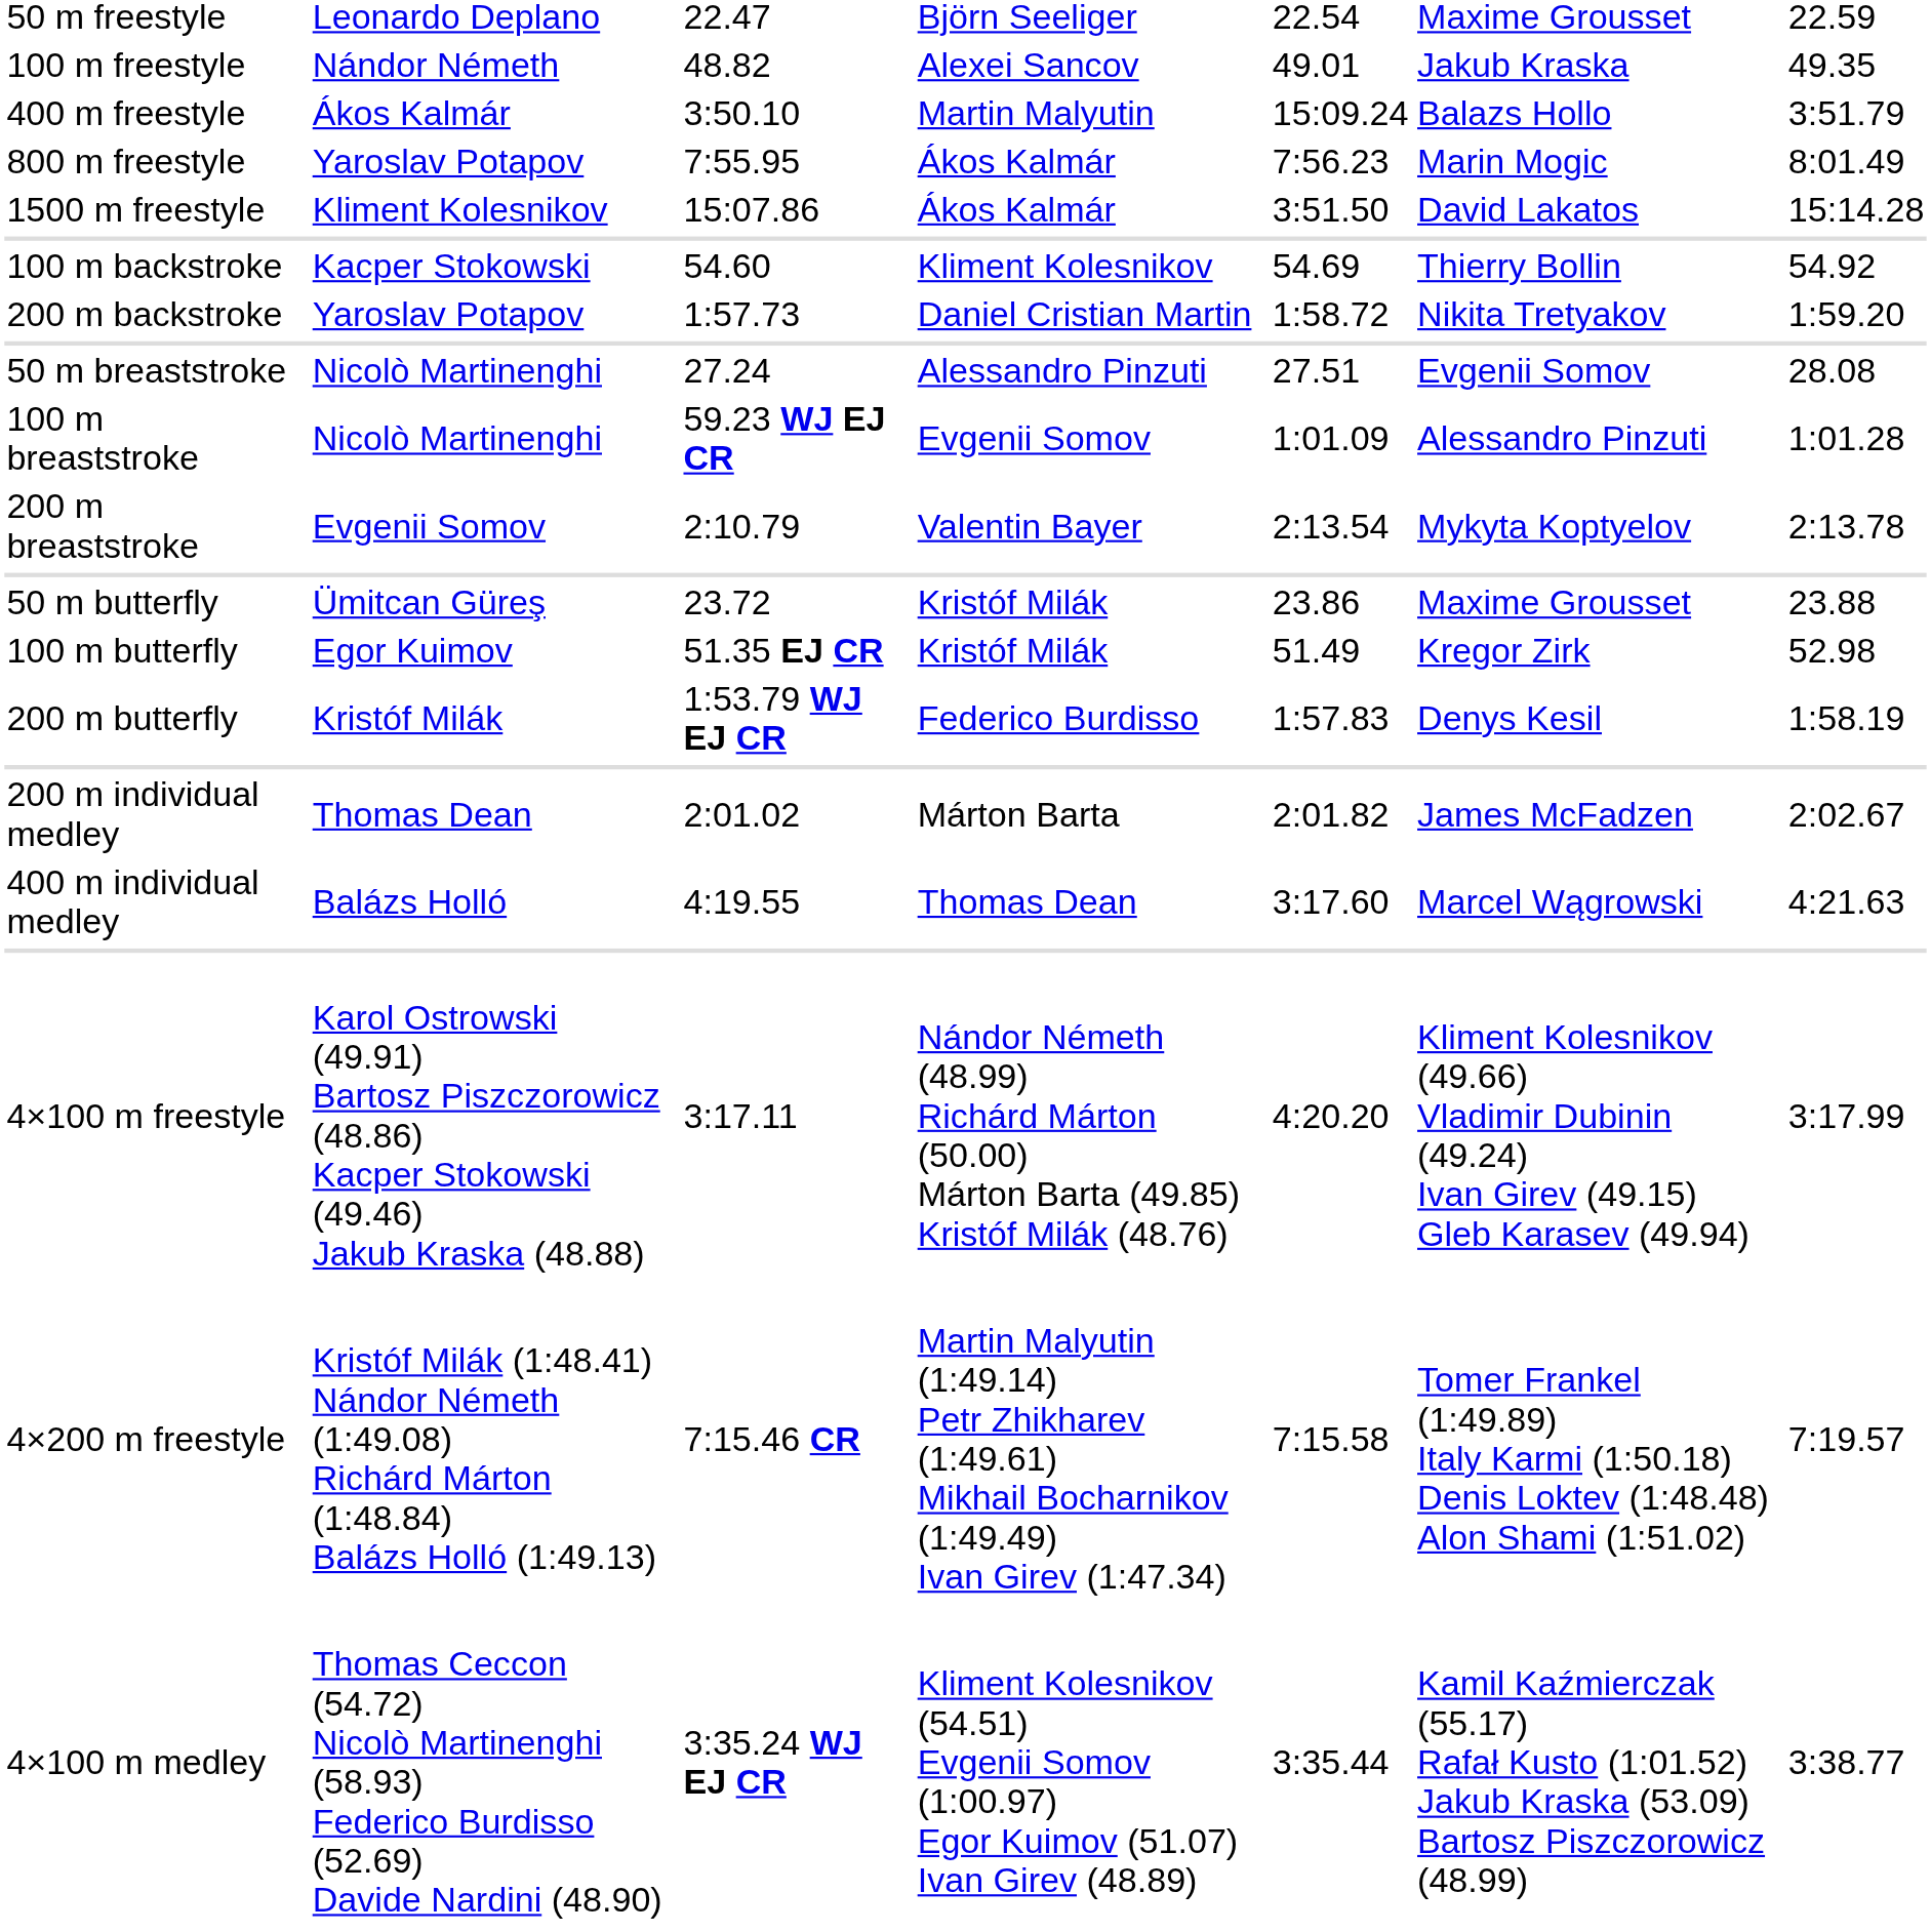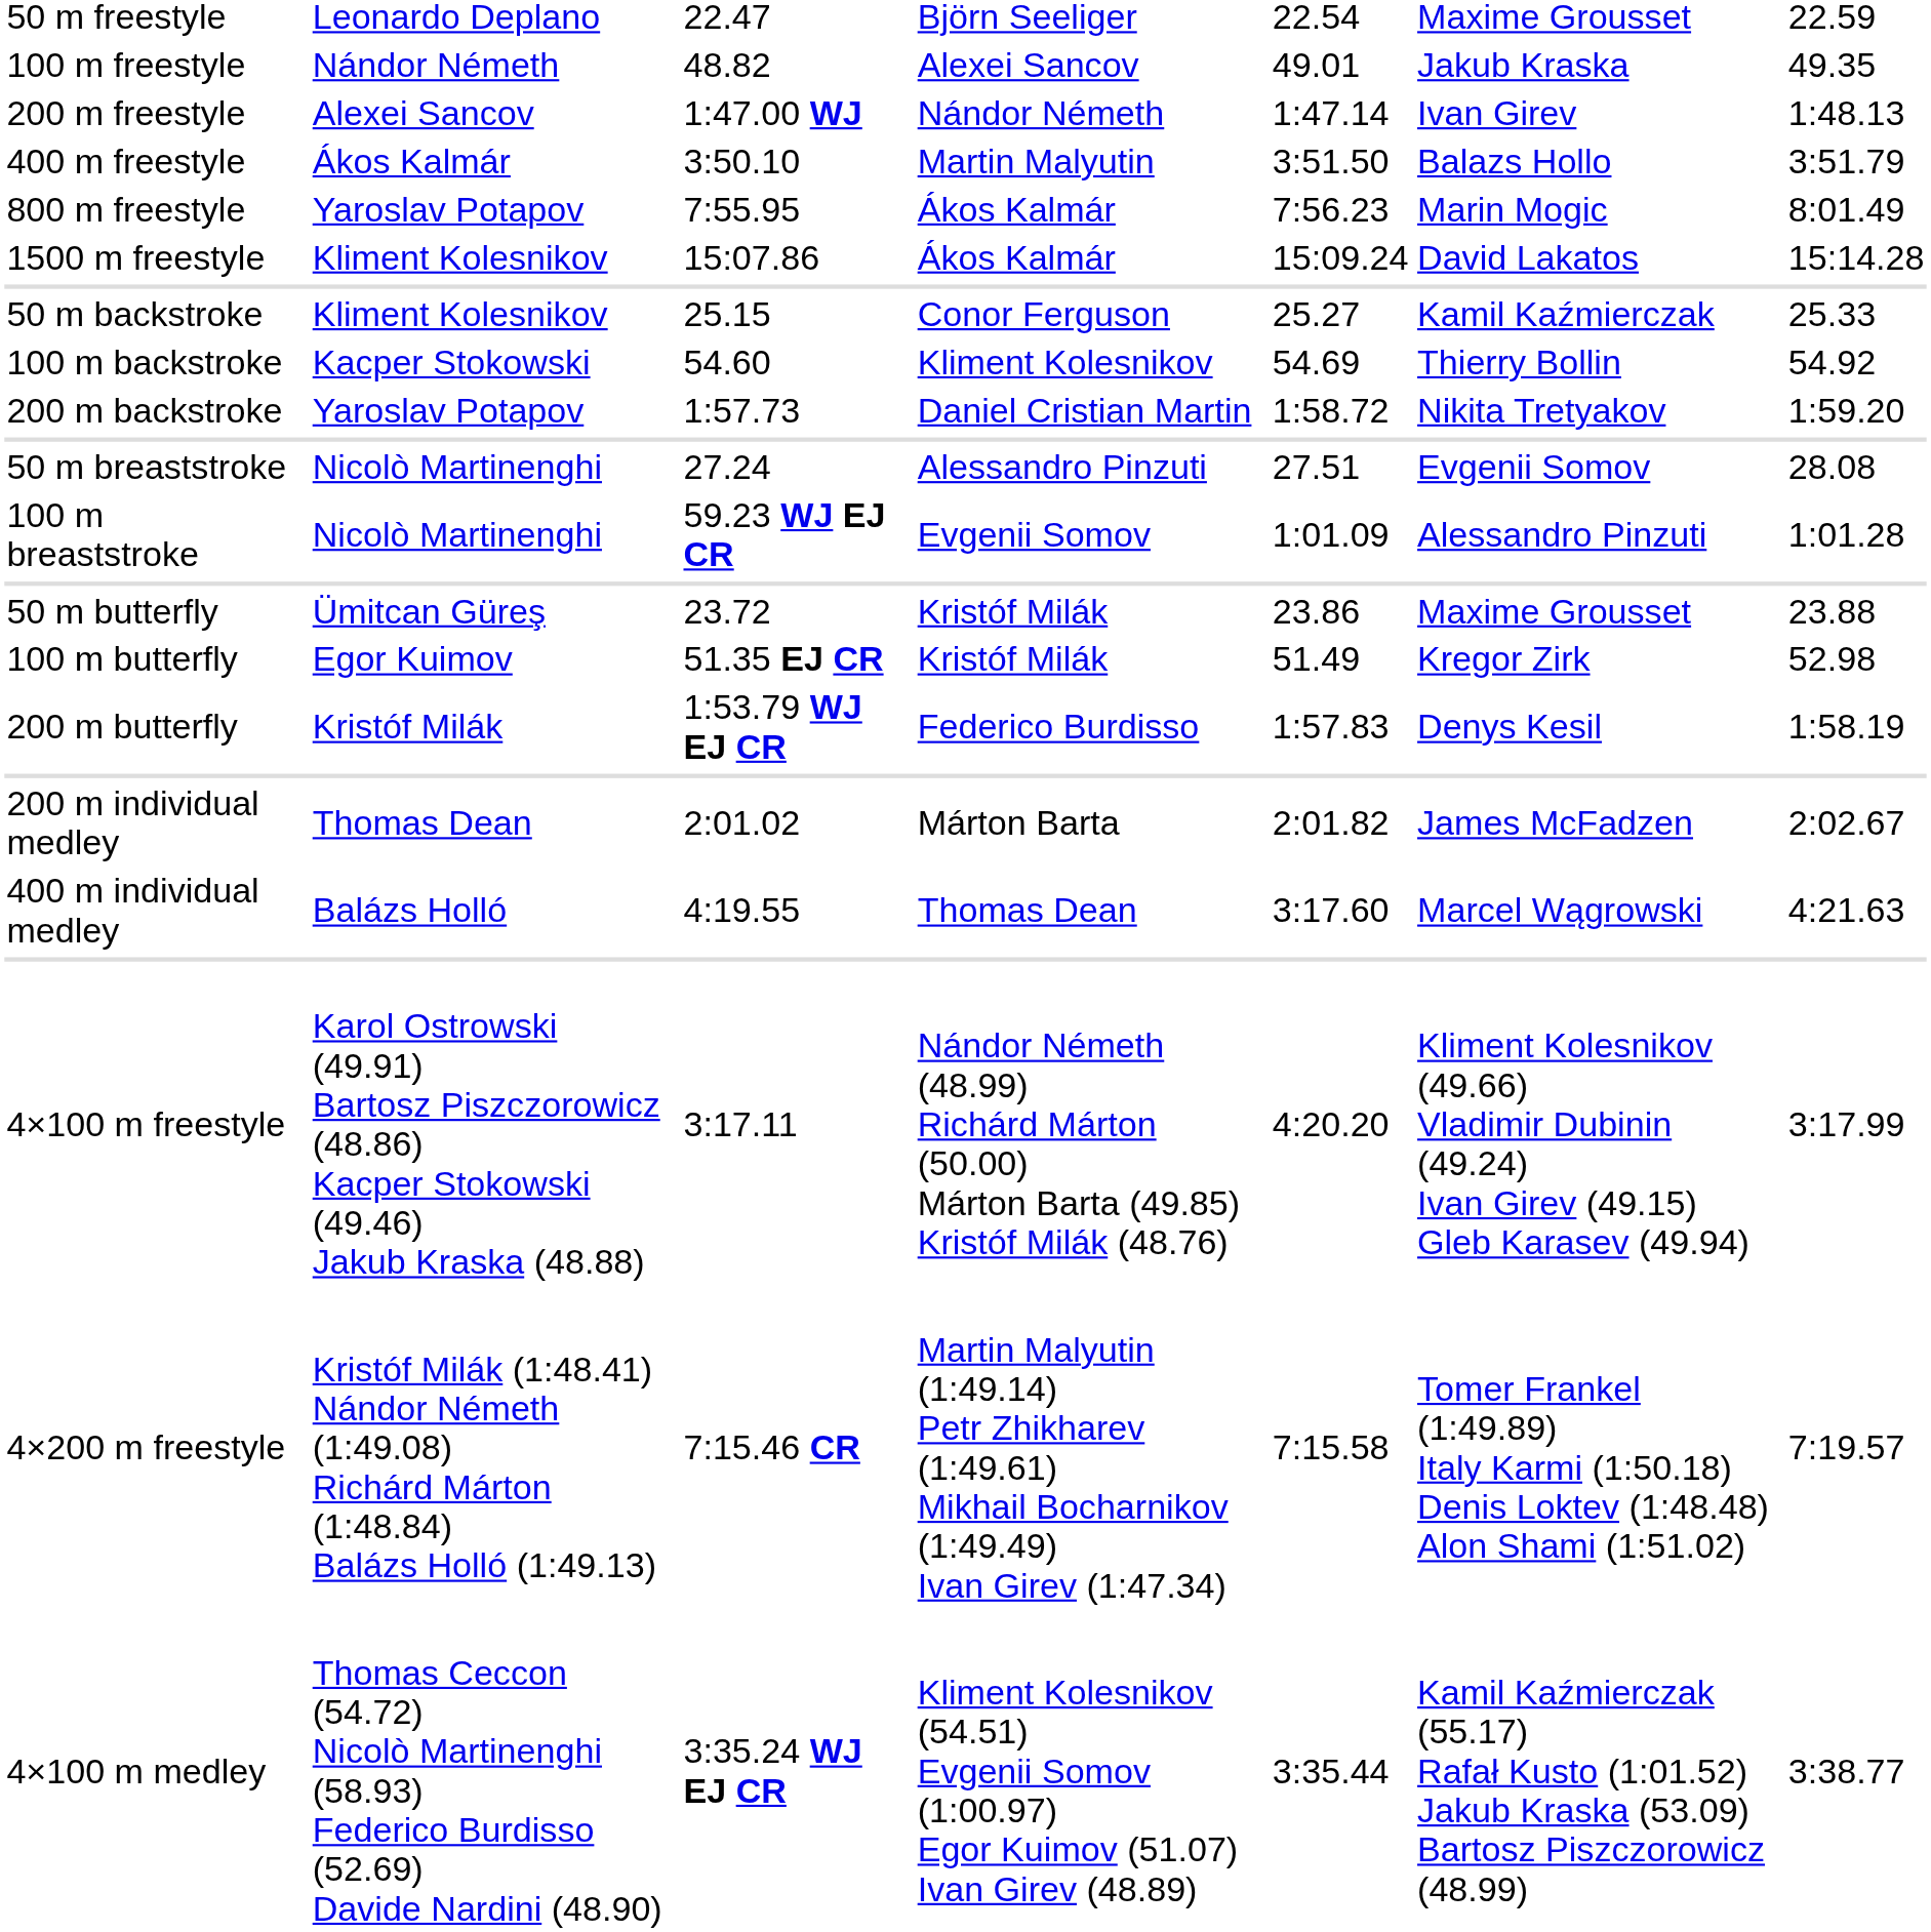+ row: 200 m freestyle | Alexei Sancov | 1:47.00 WJ | Nándor Németh | 1:47.14 | Ivan Girev | 1:48.13
400 m freestyle | column 5: 15:09.24 -> 3:51.50
1500 m freestyle | column 5: 3:51.50 -> 15:09.24
+ row: 50 m backstroke | Kliment Kolesnikov | 25.15 | Conor Ferguson | 25.27 | Kamil Kaźmierczak | 25.33
- row: 200 m breaststroke | Evgenii Somov | 2:10.79 | Valentin Bayer | 2:13.54 | Mykyta Koptyelov | 2:13.78
